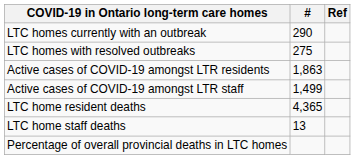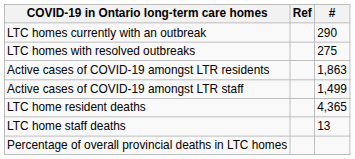columns swapped: # <-> Ref
